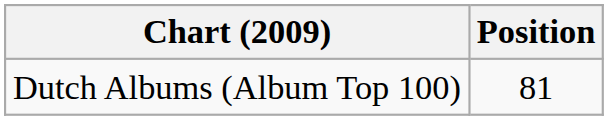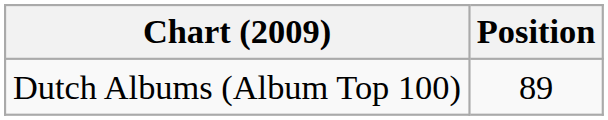Dutch Albums (Album Top 100) | Position: 81 -> 89
